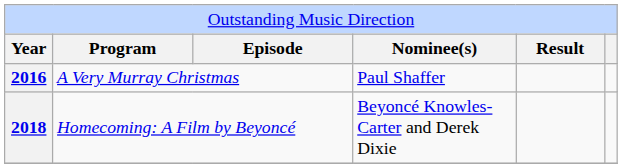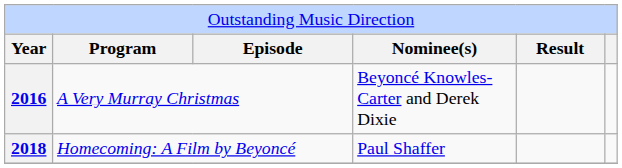2016 | column 4: Paul Shaffer -> Beyoncé Knowles-Carter and Derek Dixie
2018 | column 4: Beyoncé Knowles-Carter and Derek Dixie -> Paul Shaffer
